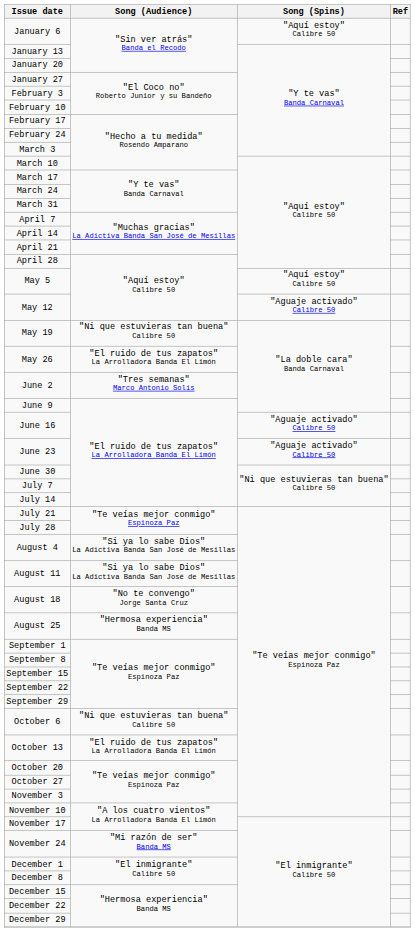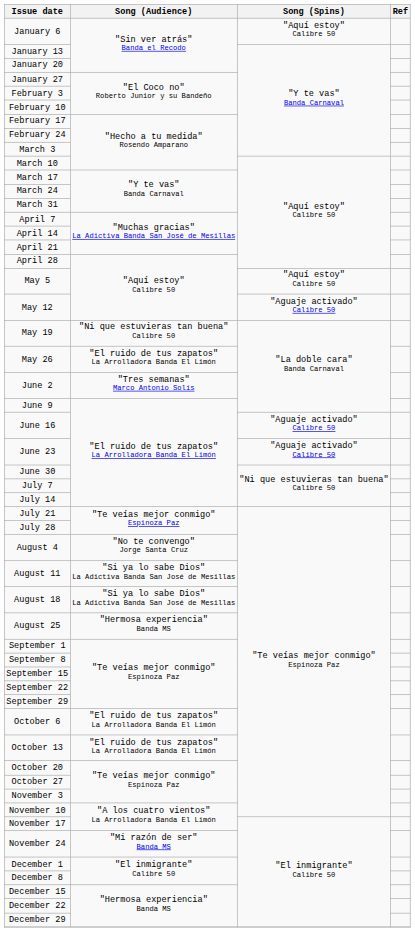August 4 | Song (Audience): "Si ya lo sabe Dios" La Adictiva Banda San José de Mesillas -> "No te convengo" Jorge Santa Cruz
August 18 | Song (Audience): "No te convengo" Jorge Santa Cruz -> "Si ya lo sabe Dios" La Adictiva Banda San José de Mesillas
October 6 | Song (Audience): "Ni que estuvieras tan buena" Calibre 50 -> "El ruido de tus zapatos" La Arrolladora Banda El Limón
